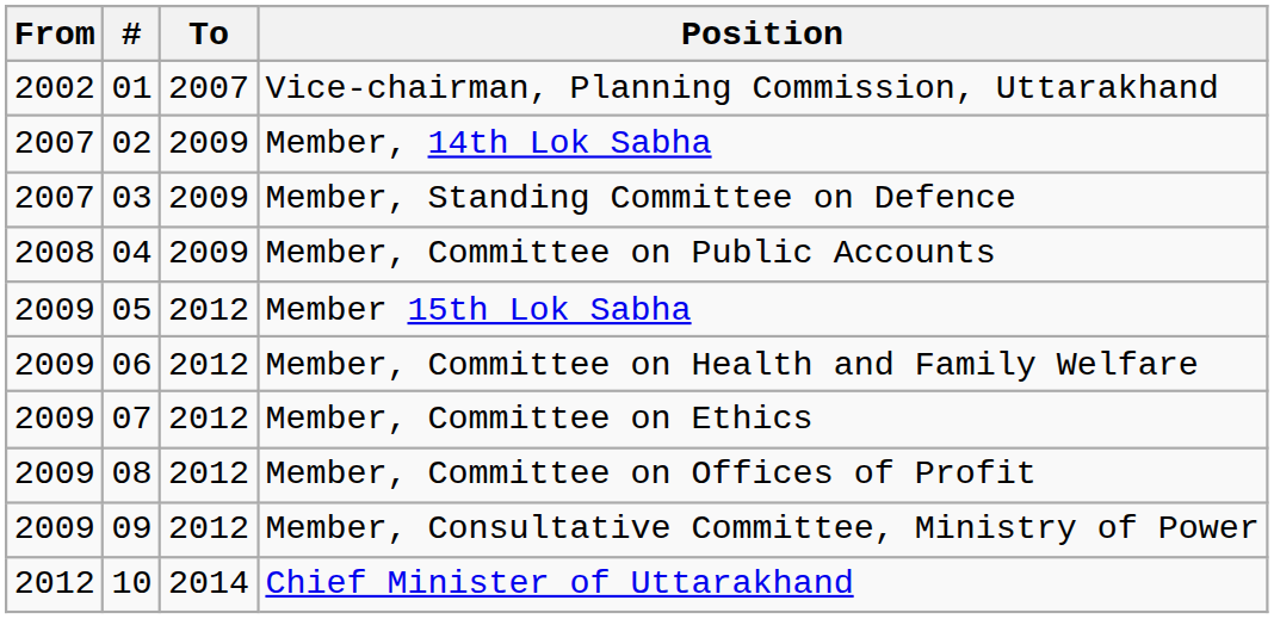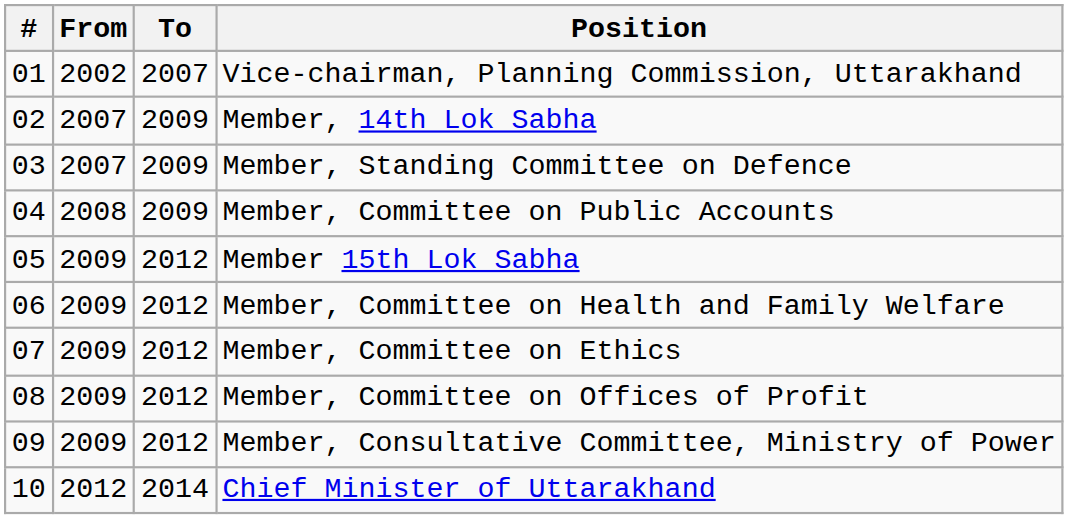columns swapped: # <-> From
